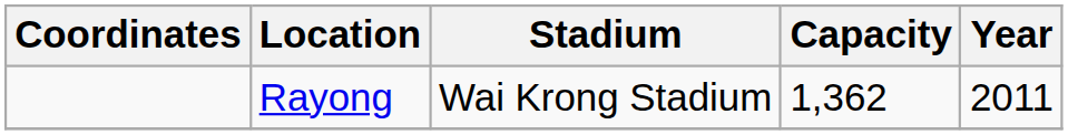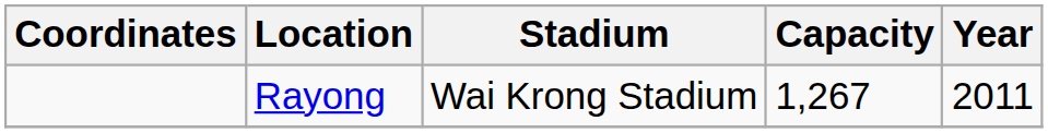Rayong | Capacity: 1,362 -> 1,267
